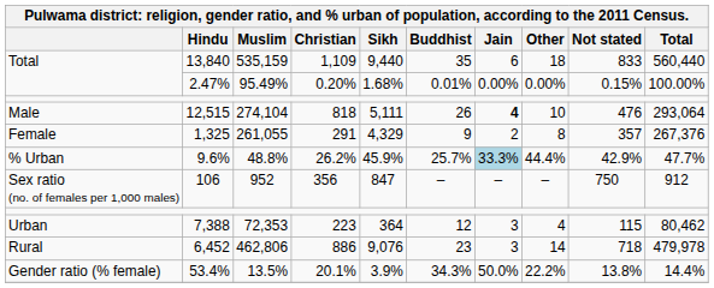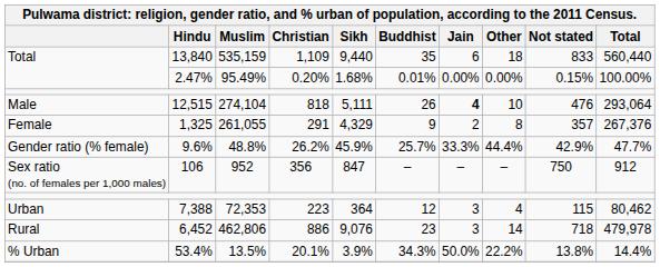9.6% | column 1: % Urban -> Gender ratio (% female)
9.6% | Jain: lightblue background -> no background
53.4% | column 1: Gender ratio (% female) -> % Urban
